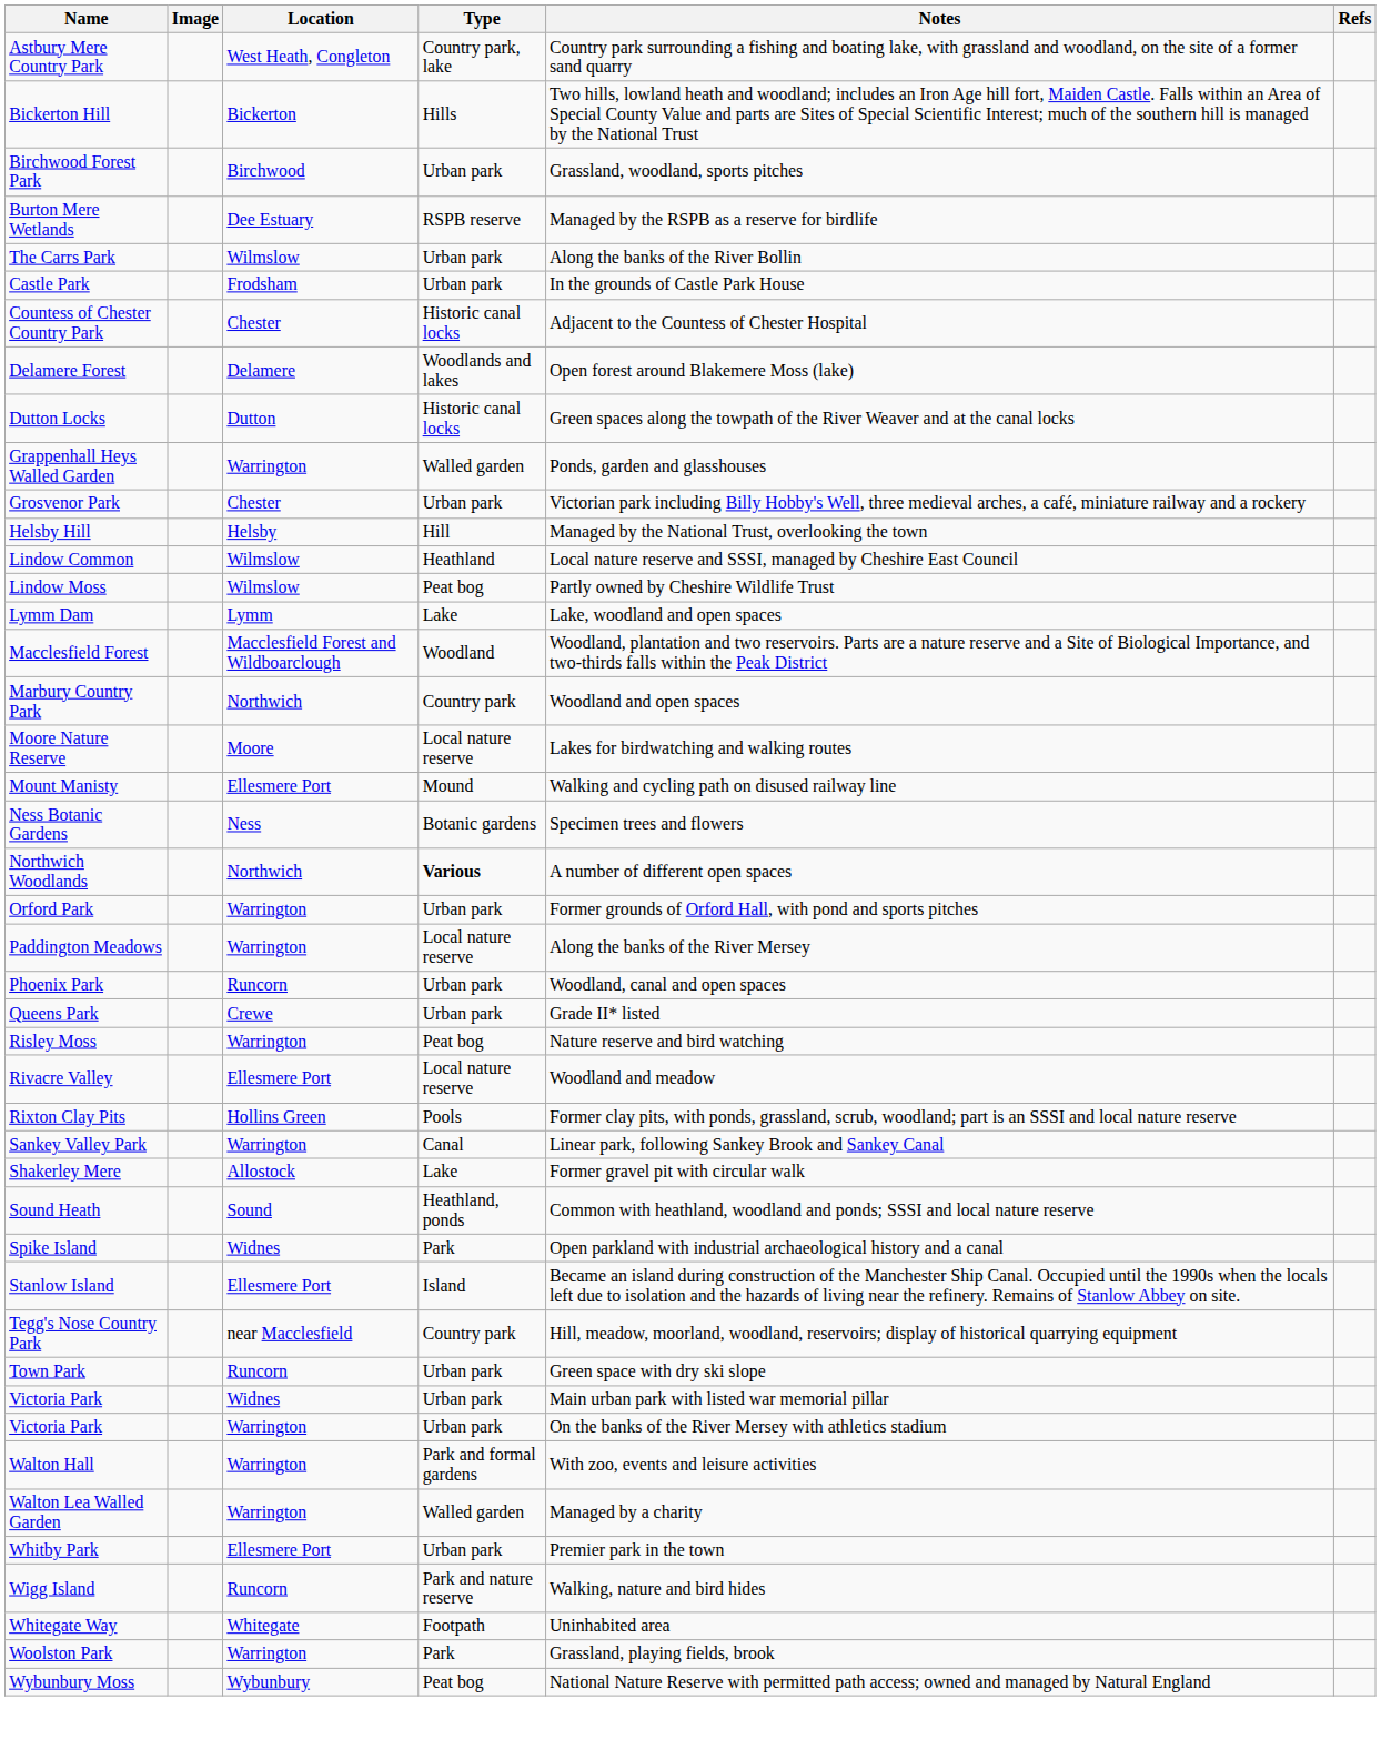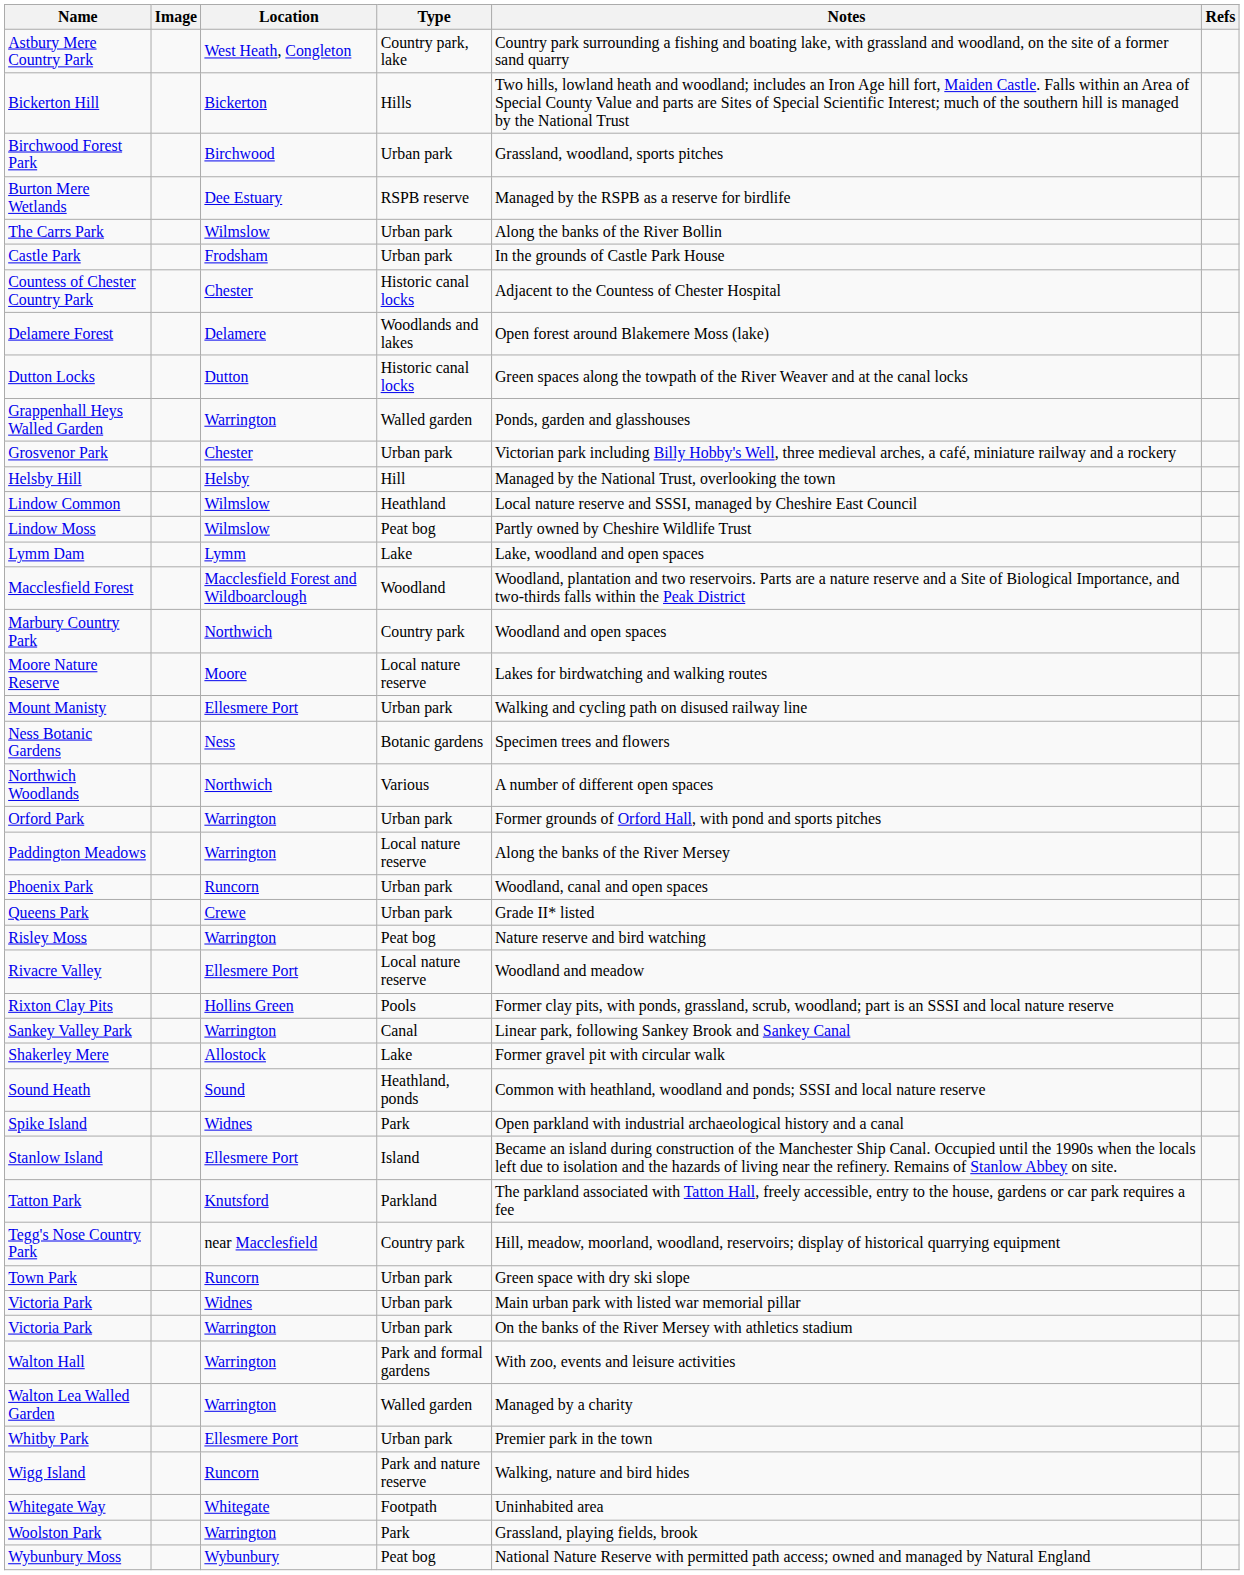Mount Manisty | Type: Mound -> Urban park
Northwich Woodlands | Type: bold -> normal
+ row: Tatton Park | Knutsford | Parkland | The parkland associated with Tatton Hall, freely accessible, entry to the house, gardens or car park requires a fee
